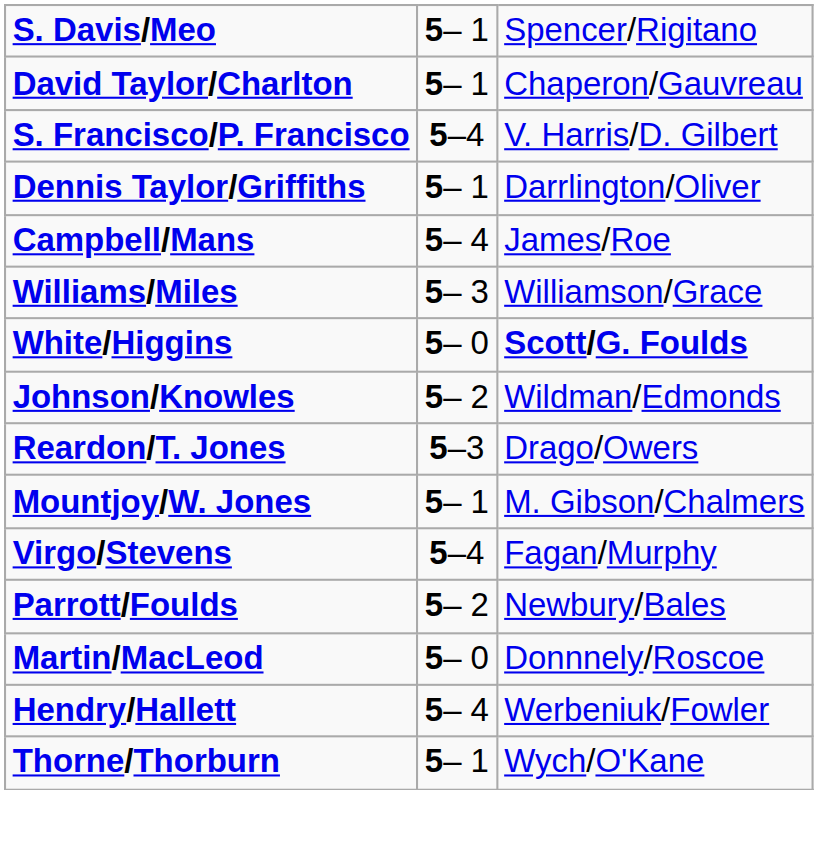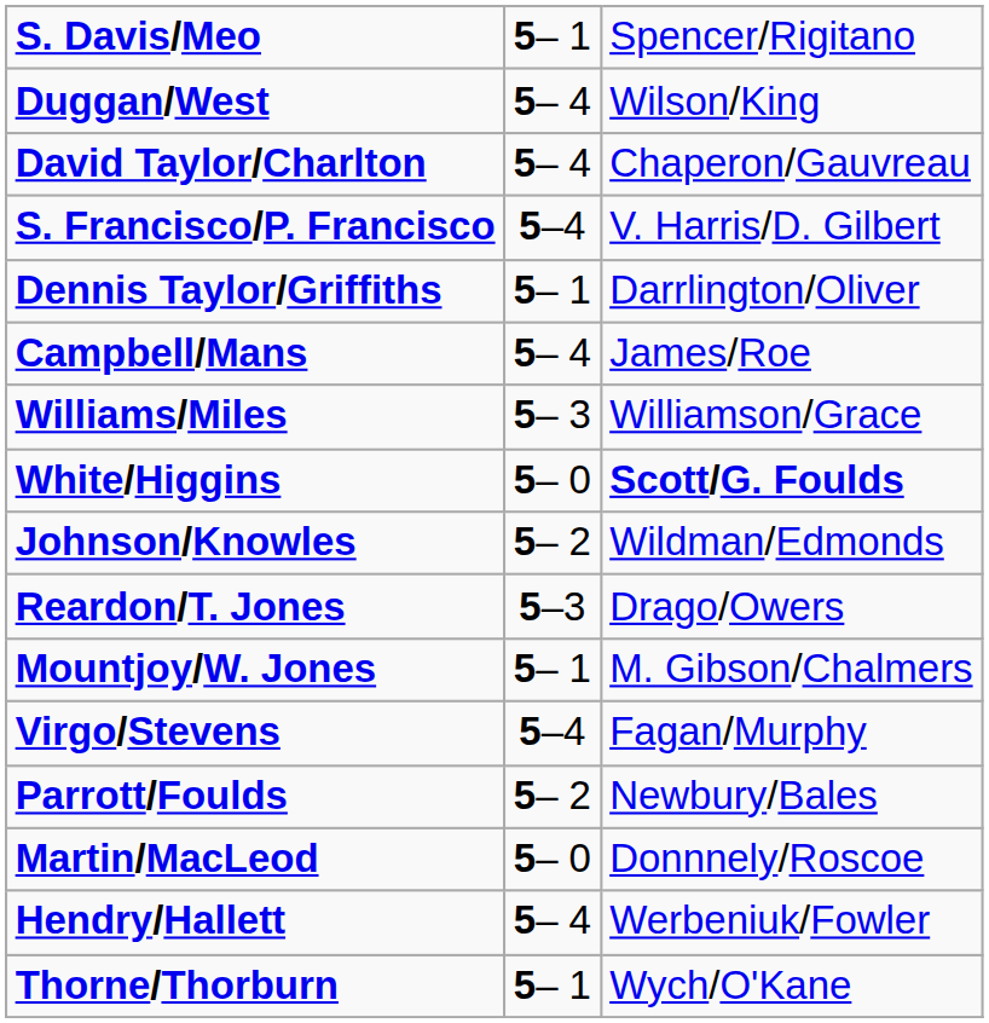+ row: Duggan/West | 5– 4 | Wilson/King
David Taylor/Charlton | column 2: 5– 1 -> 5– 4
